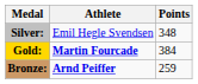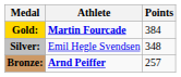rows swapped: Gold: <-> Silver:
Bronze: | Points: 259 -> 257
